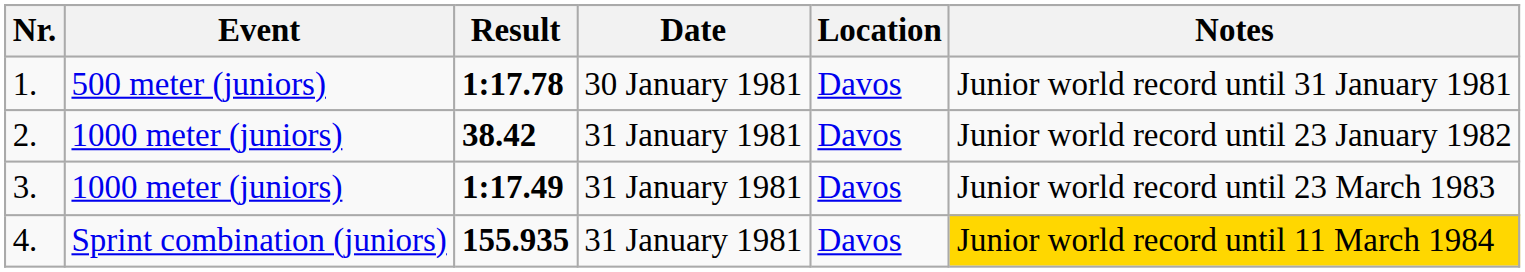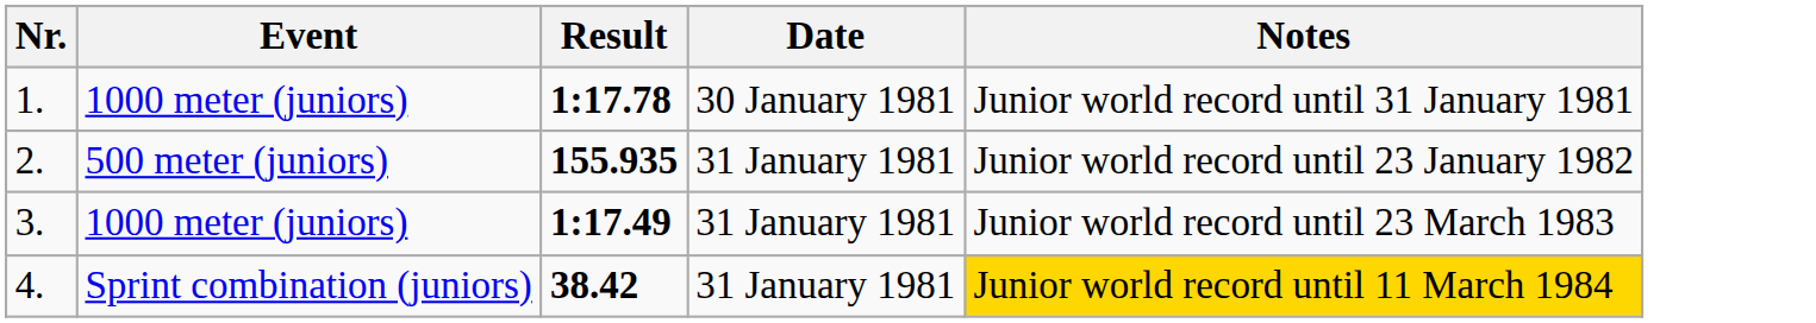- column: Location | Davos | Davos | Davos | Davos
1. | Event: 500 meter (juniors) -> 1000 meter (juniors)
2. | Event: 1000 meter (juniors) -> 500 meter (juniors)
2. | Result: 38.42 -> 155.935
4. | Result: 155.935 -> 38.42
